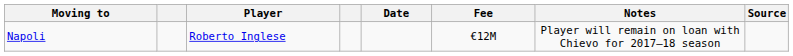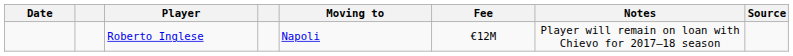columns swapped: Date <-> Moving to
